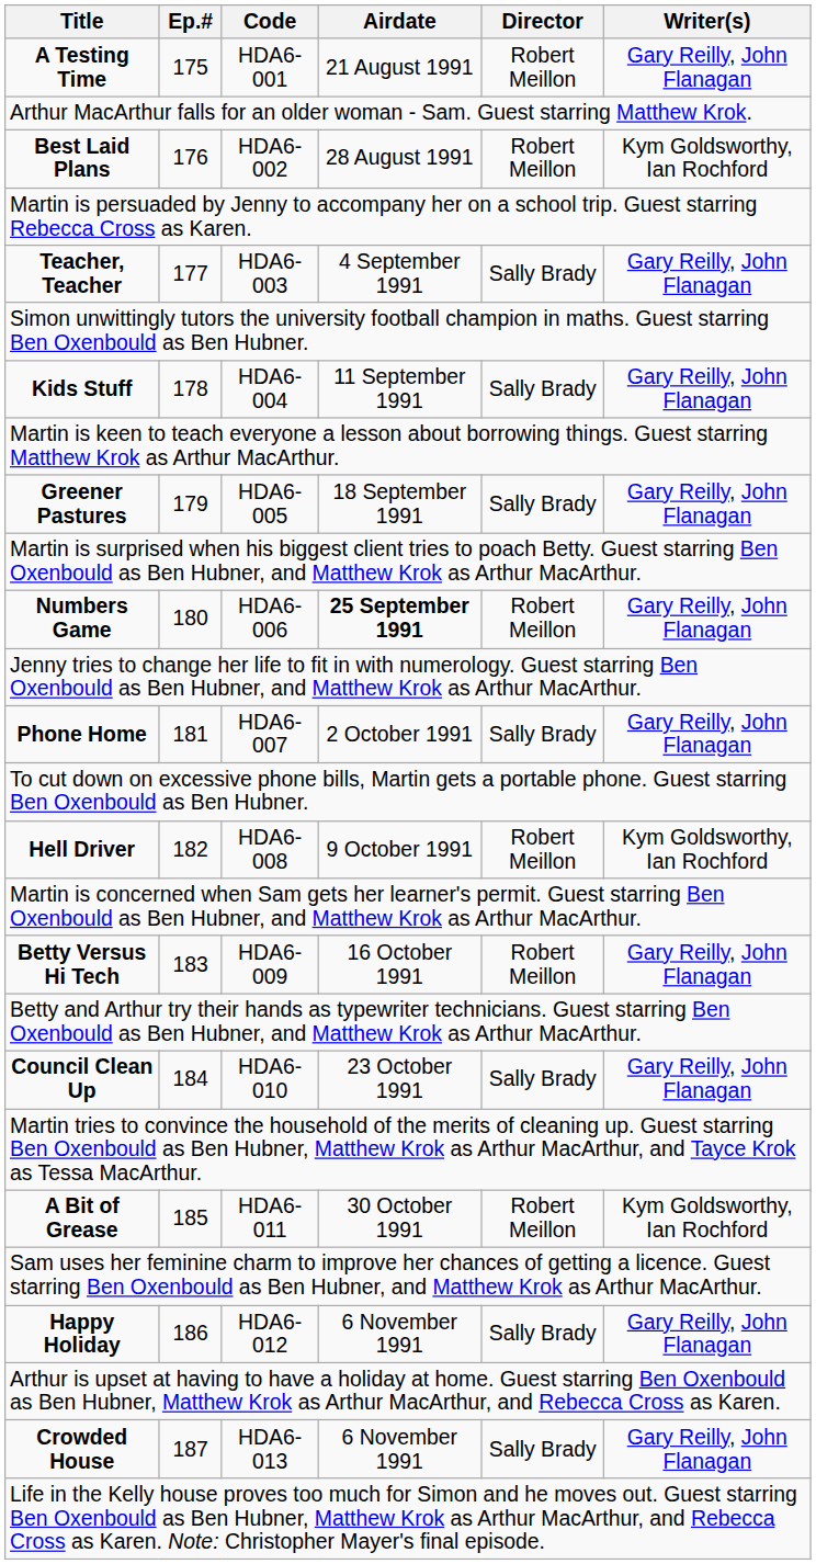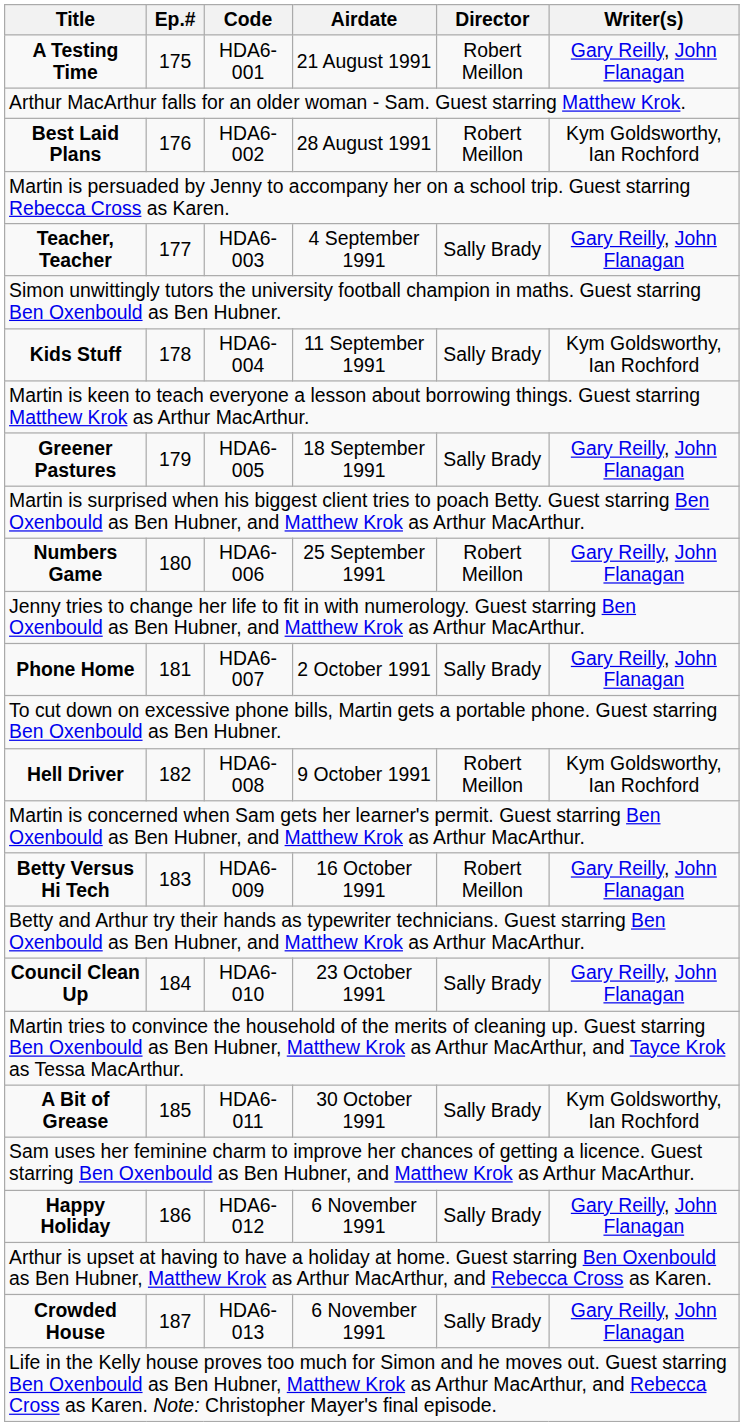Kids Stuff | Writer(s): Gary Reilly, John Flanagan -> Kym Goldsworthy, Ian Rochford
Numbers Game | Airdate: bold -> normal
A Bit of Grease | Director: Robert Meillon -> Sally Brady
